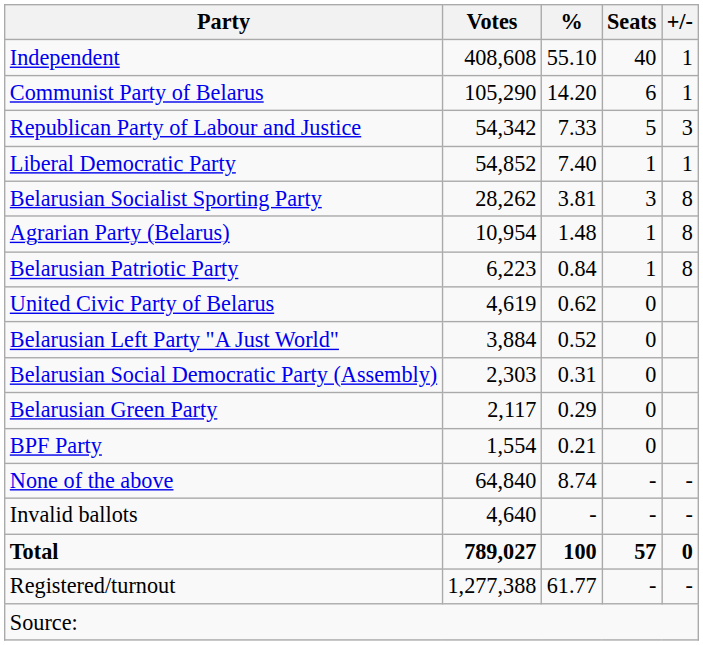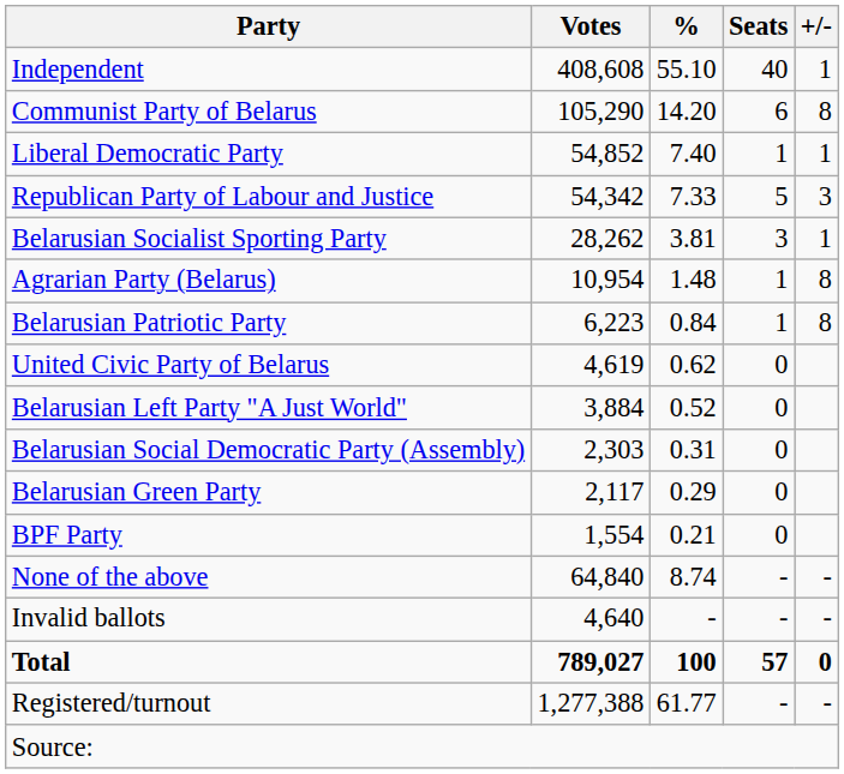Communist Party of Belarus | +/-: 1 -> 8
rows swapped: Liberal Democratic Party <-> Republican Party of Labour and Justice
Belarusian Socialist Sporting Party | +/-: 8 -> 1
